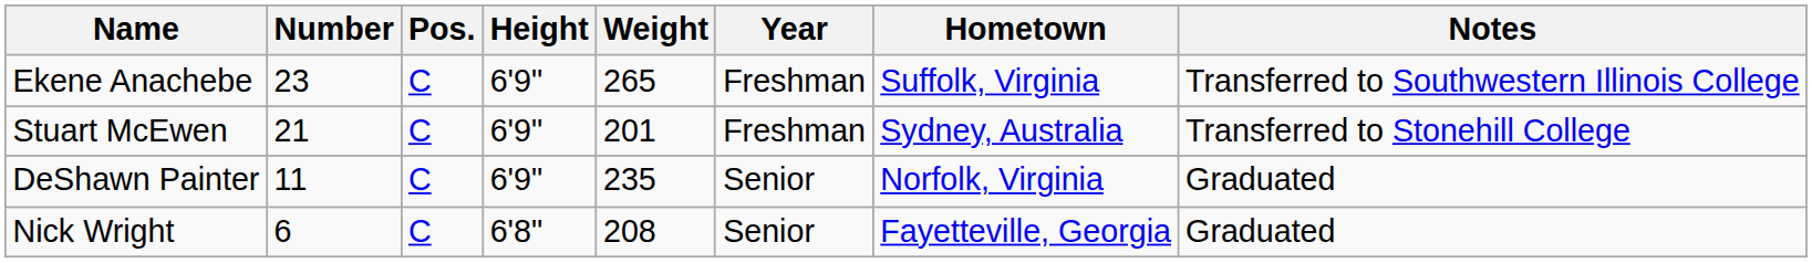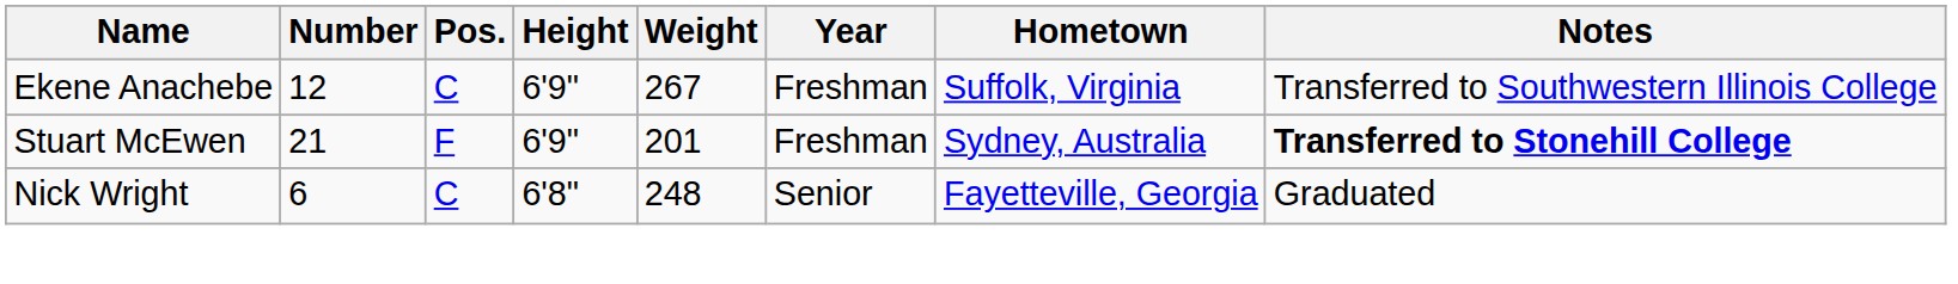Ekene Anachebe | Number: 23 -> 12
Ekene Anachebe | Weight: 265 -> 267
Stuart McEwen | Pos.: C -> F
Stuart McEwen | Notes: normal -> bold
- row: DeShawn Painter | 11 | C | 6'9" | 235 | Senior | Norfolk, Virginia | Graduated
Nick Wright | Weight: 208 -> 248
